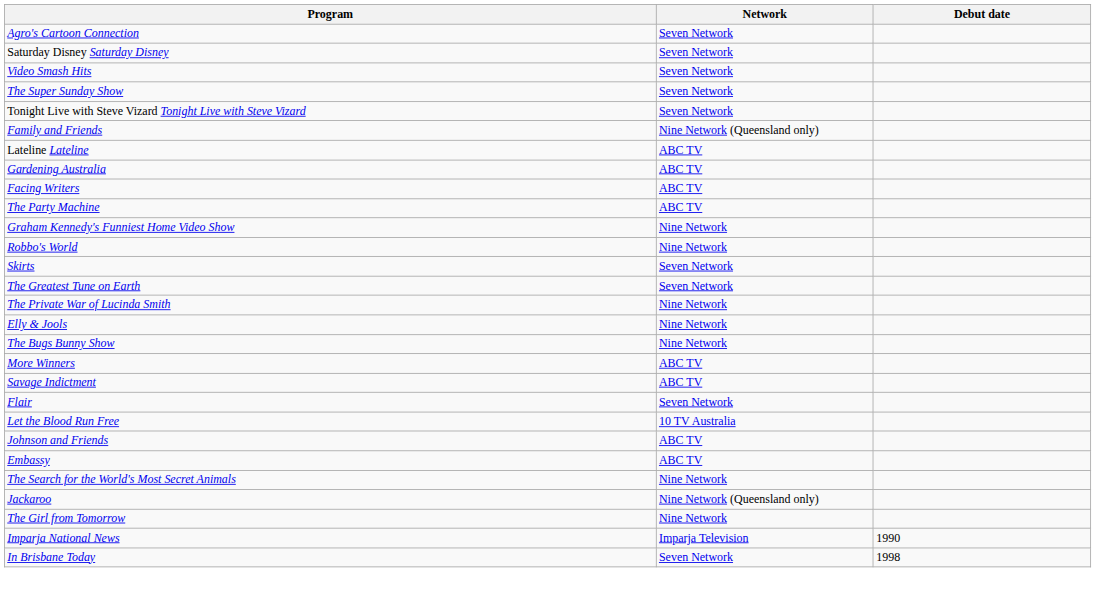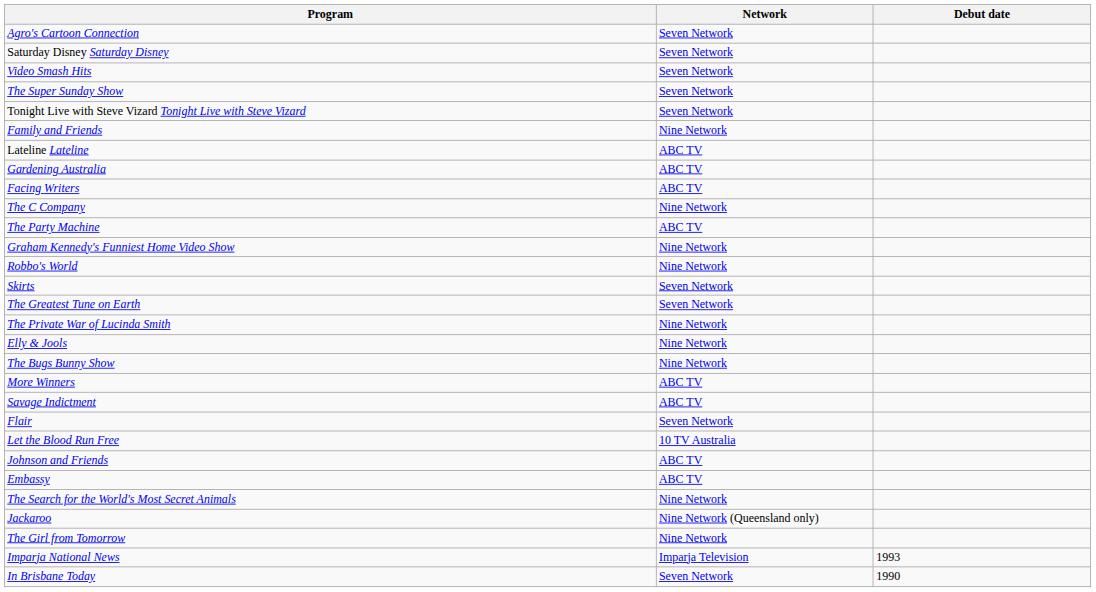Family and Friends | Network: Nine Network (Queensland only) -> Nine Network
+ row: The C Company | Nine Network
Imparja National News | Debut date: 1990 -> 1993
In Brisbane Today | Debut date: 1998 -> 1990
